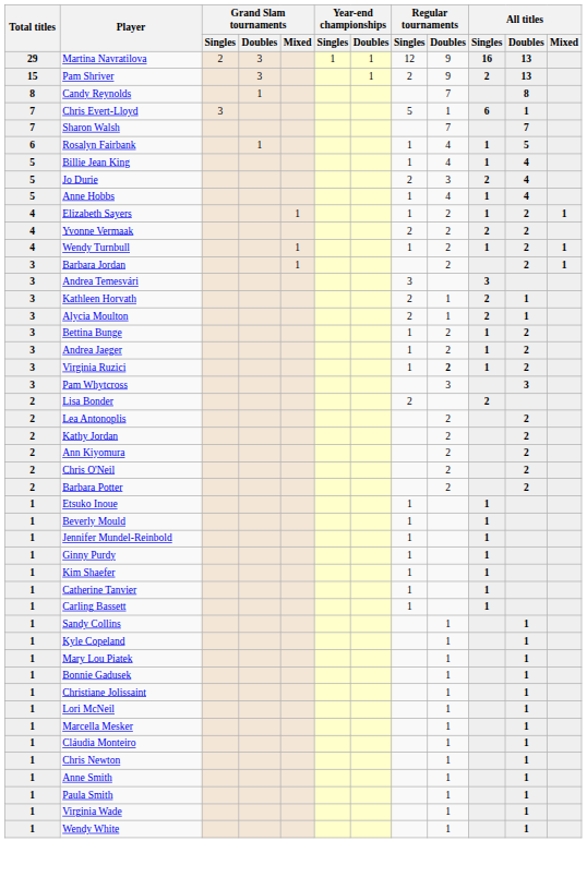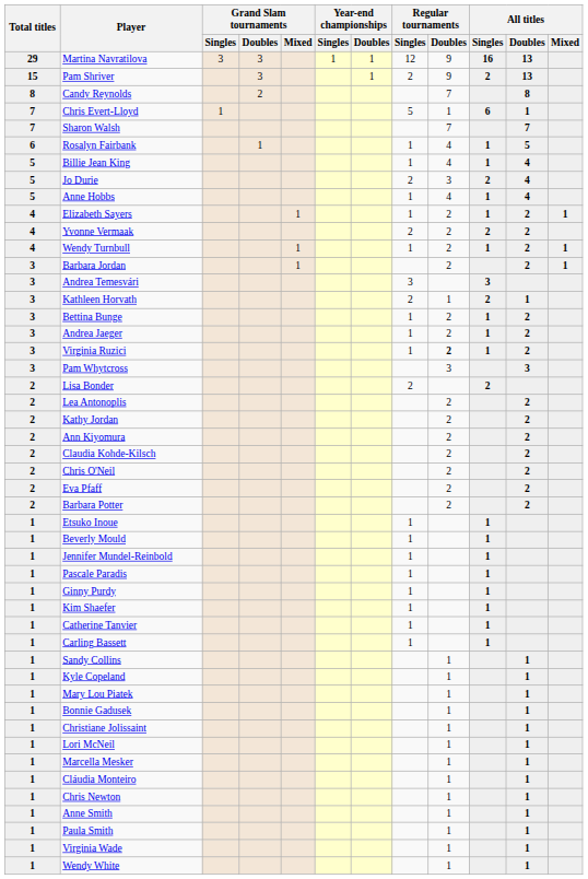Martina Navratilova | Grand Slam tournaments / Singles: 2 -> 3
Candy Reynolds | Grand Slam tournaments / Doubles: 1 -> 2
Chris Evert-Lloyd | Grand Slam tournaments / Singles: 3 -> 1
- row: 3 | Alycia Moulton | 2 | 1 | 2 | 1
+ row: 2 | Claudia Kohde-Kilsch | 2 | 2
+ row: 2 | Eva Pfaff | 2 | 2
+ row: 1 | Pascale Paradis | 1 | 1
